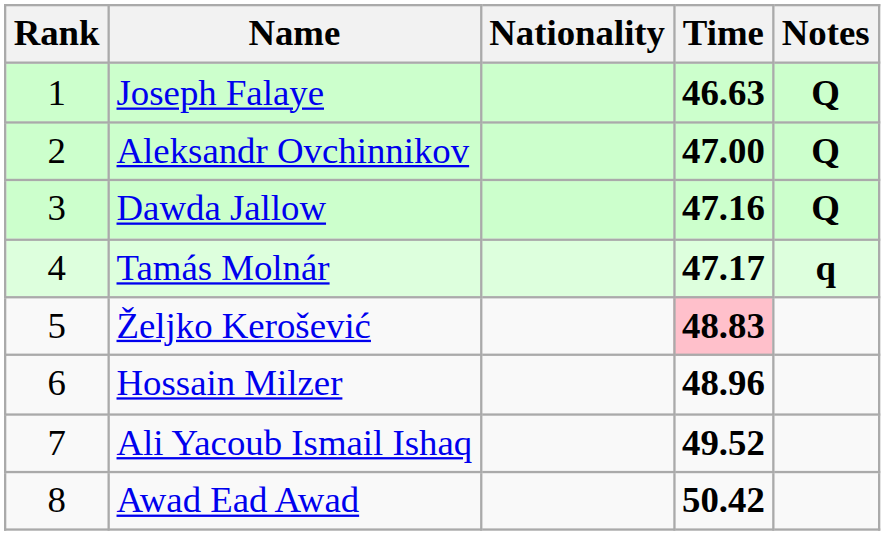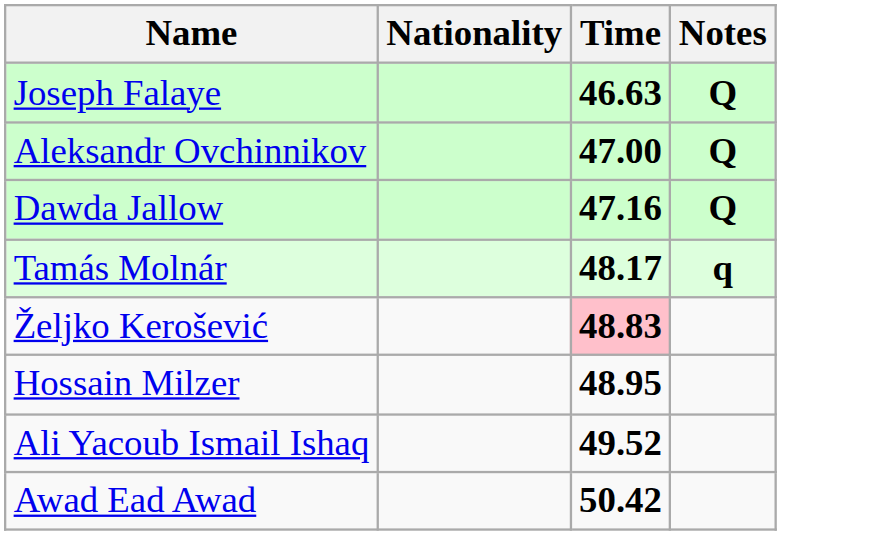- column: Rank | 1 | 2 | 3 | 4 | 5 | 6 | 7 | 8
Tamás Molnár | Time: 47.17 -> 48.17
Hossain Milzer | Time: 48.96 -> 48.95
